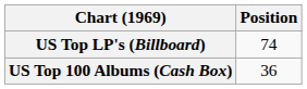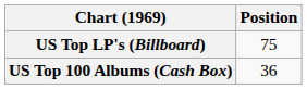US Top LP's (Billboard) | Position: 74 -> 75
